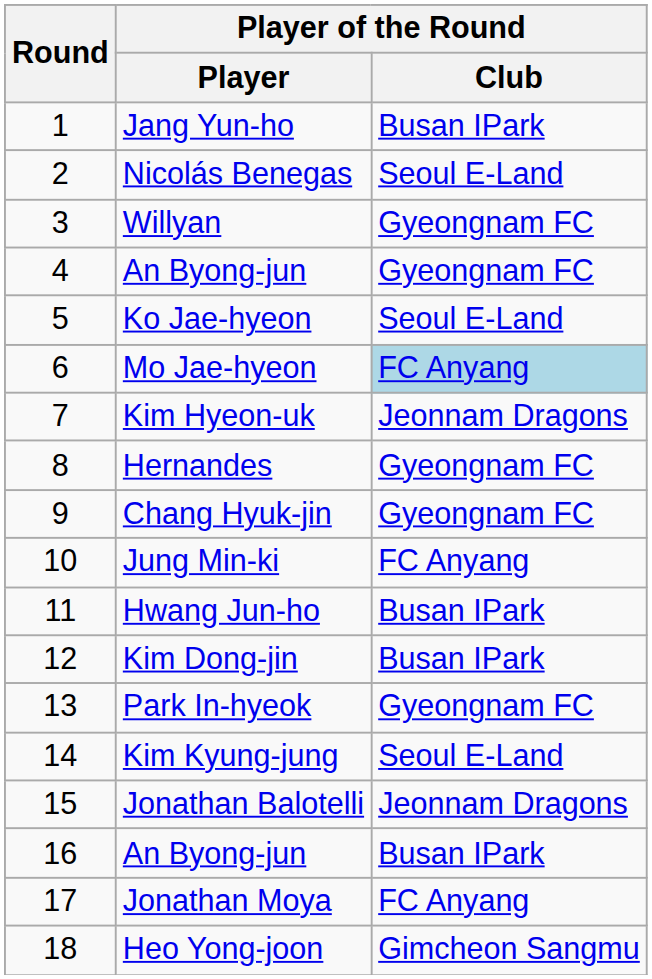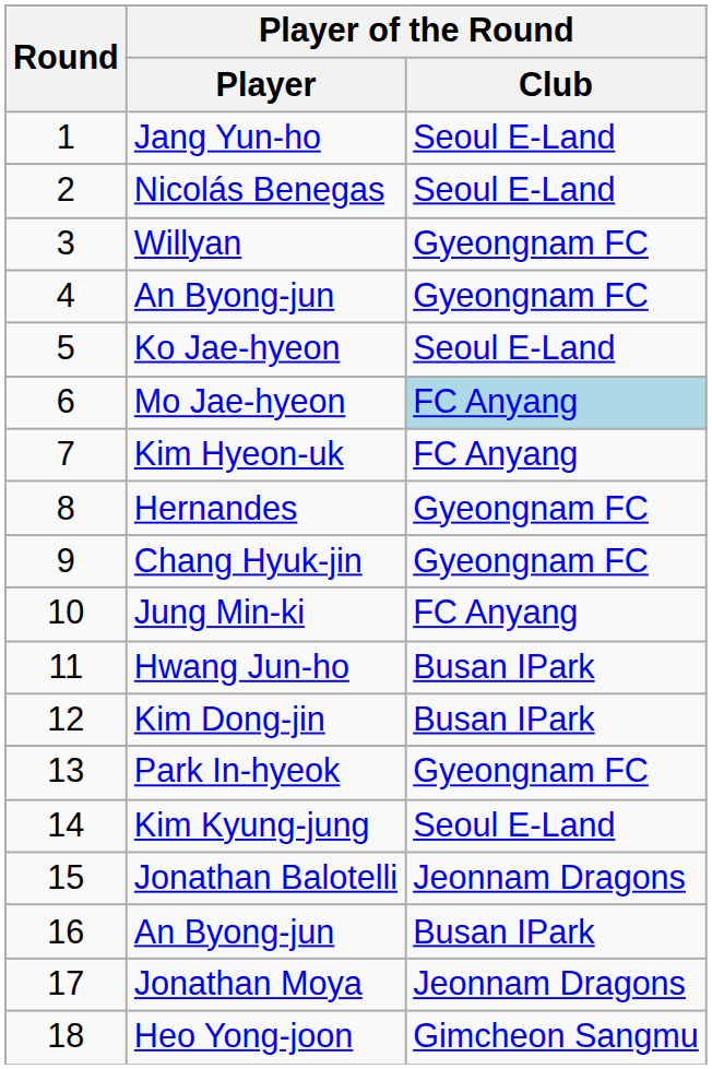Jang Yun-ho | Player of the Round / Club: Busan IPark -> Seoul E-Land
Kim Hyeon-uk | Player of the Round / Club: Jeonnam Dragons -> FC Anyang
Jonathan Moya | Player of the Round / Club: FC Anyang -> Jeonnam Dragons
